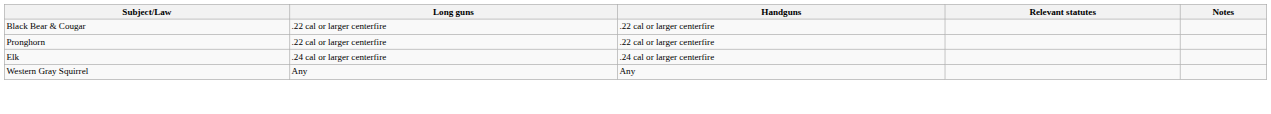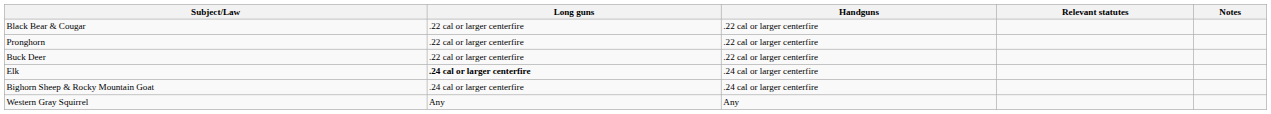+ row: Buck Deer | .22 cal or larger centerfire | .22 cal or larger centerfire
Elk | Long guns: normal -> bold
+ row: Bighorn Sheep & Rocky Mountain Goat | .24 cal or larger centerfire | .24 cal or larger centerfire
